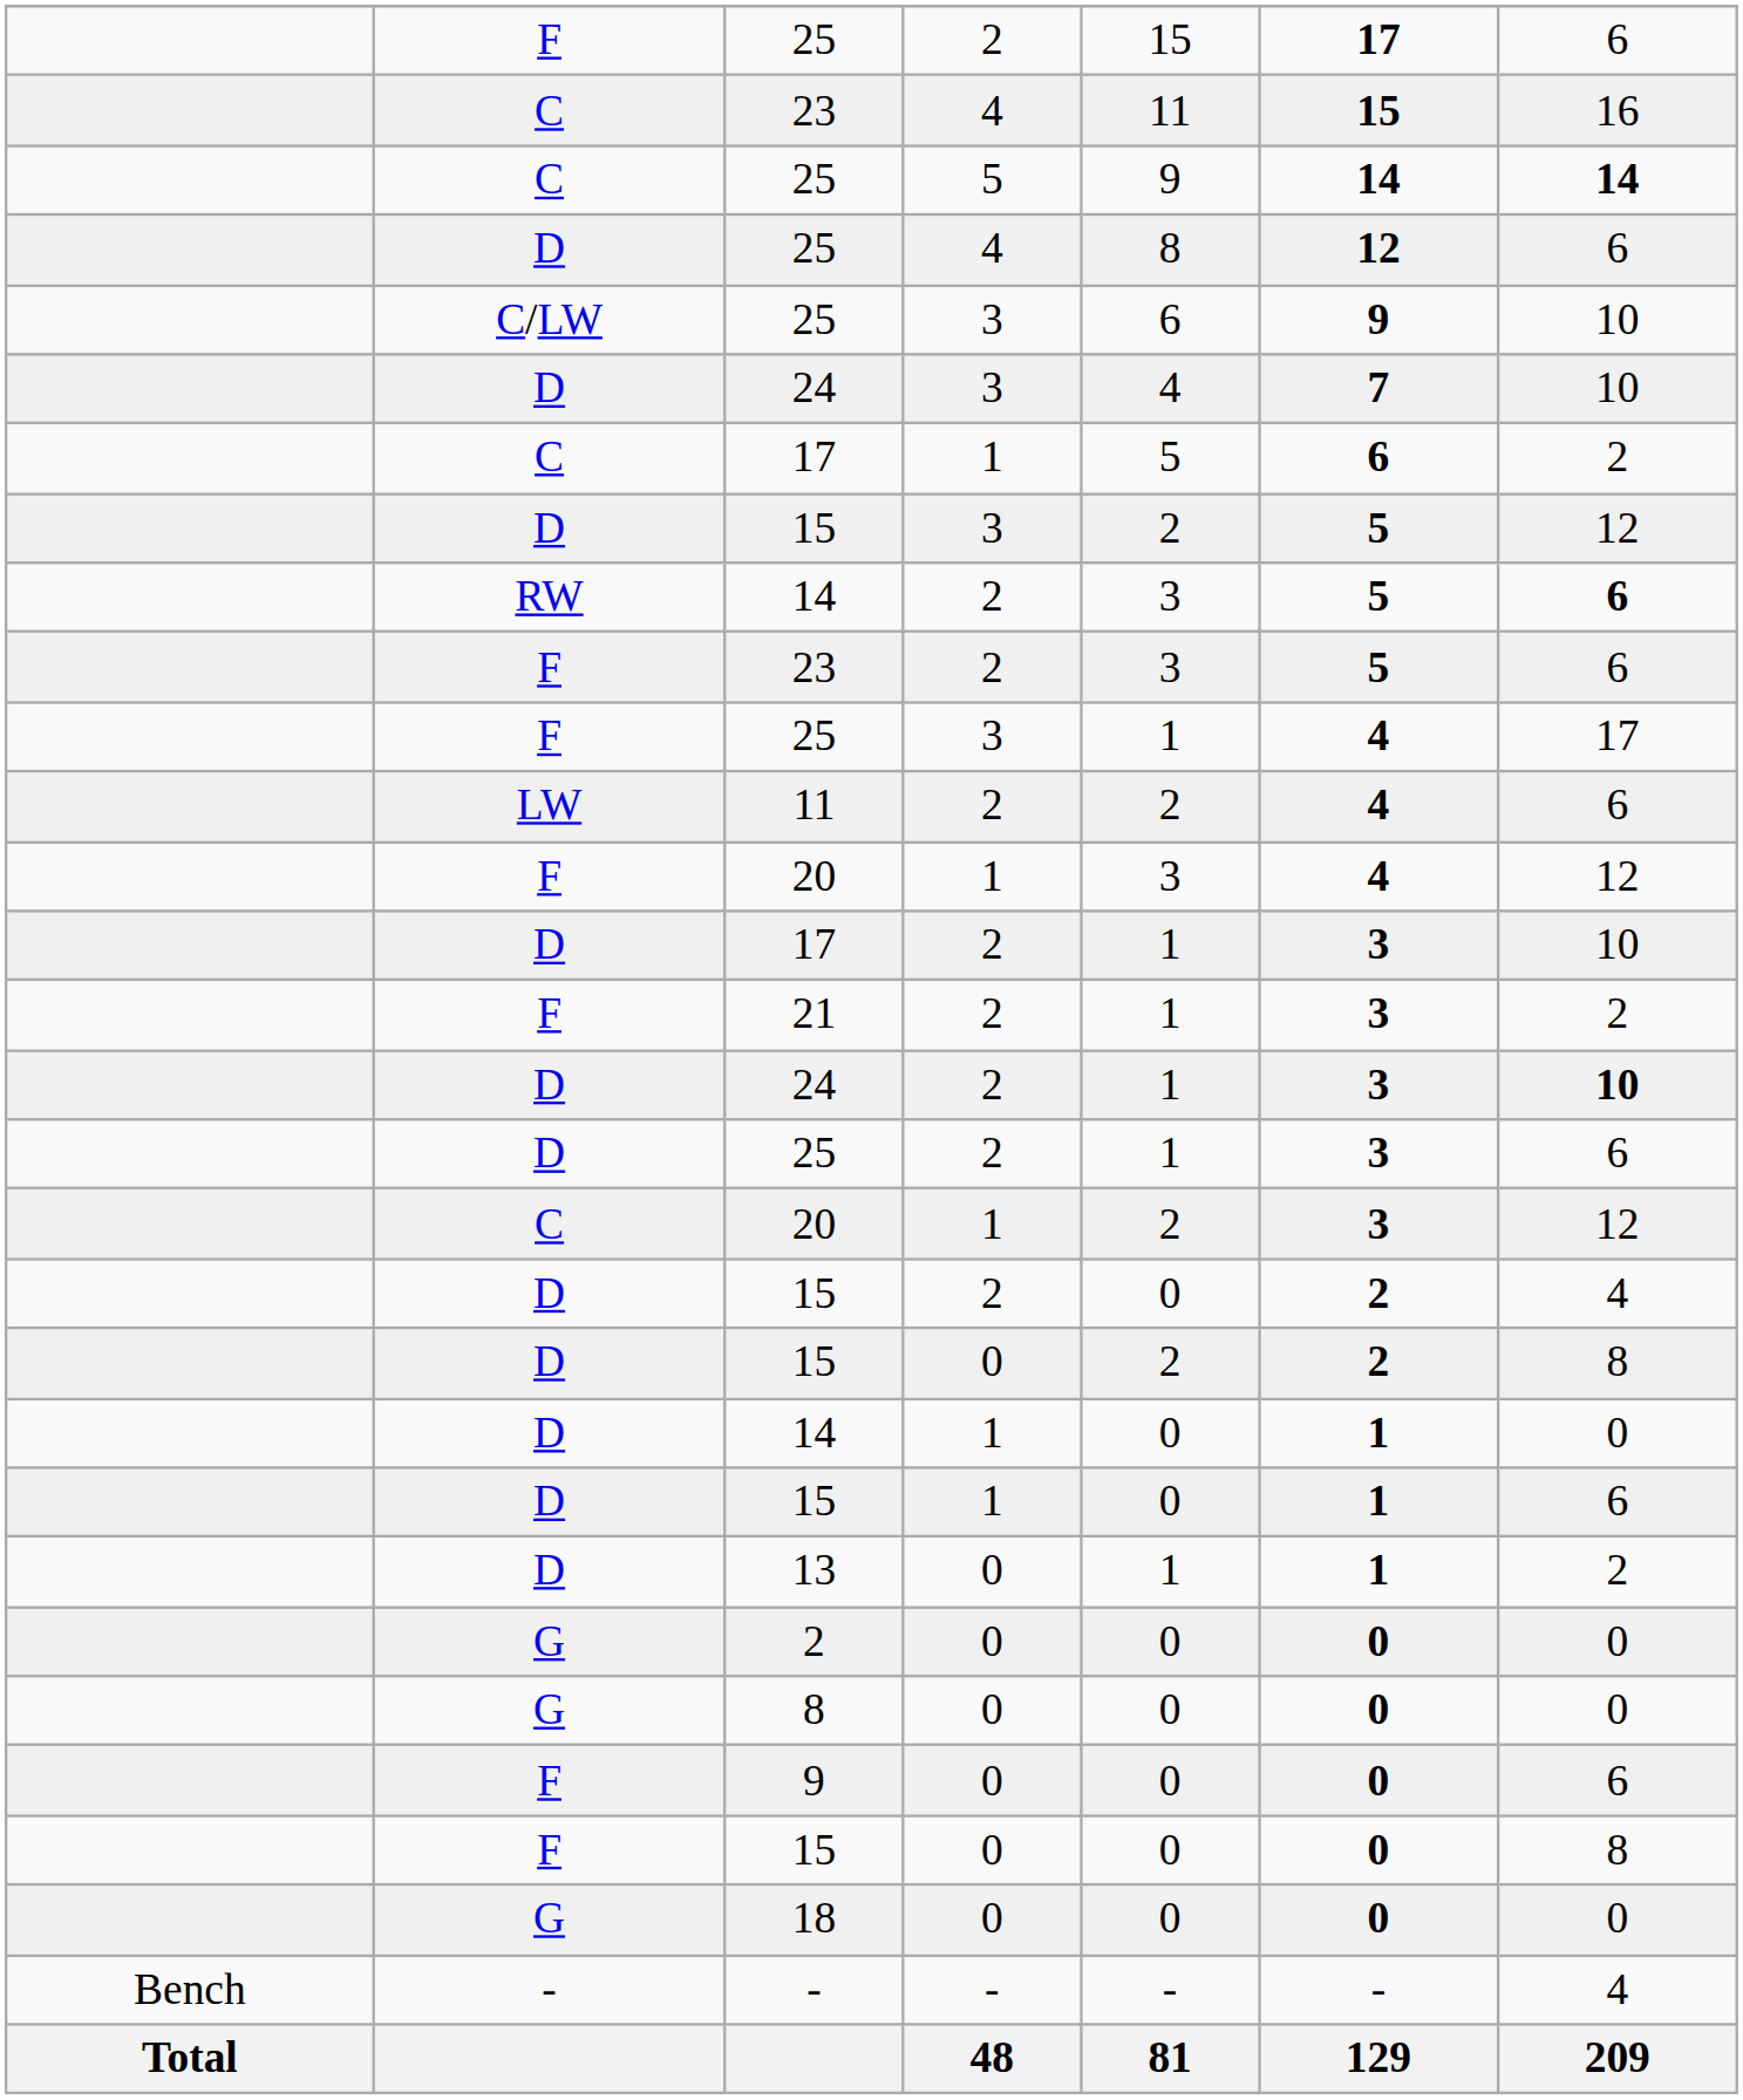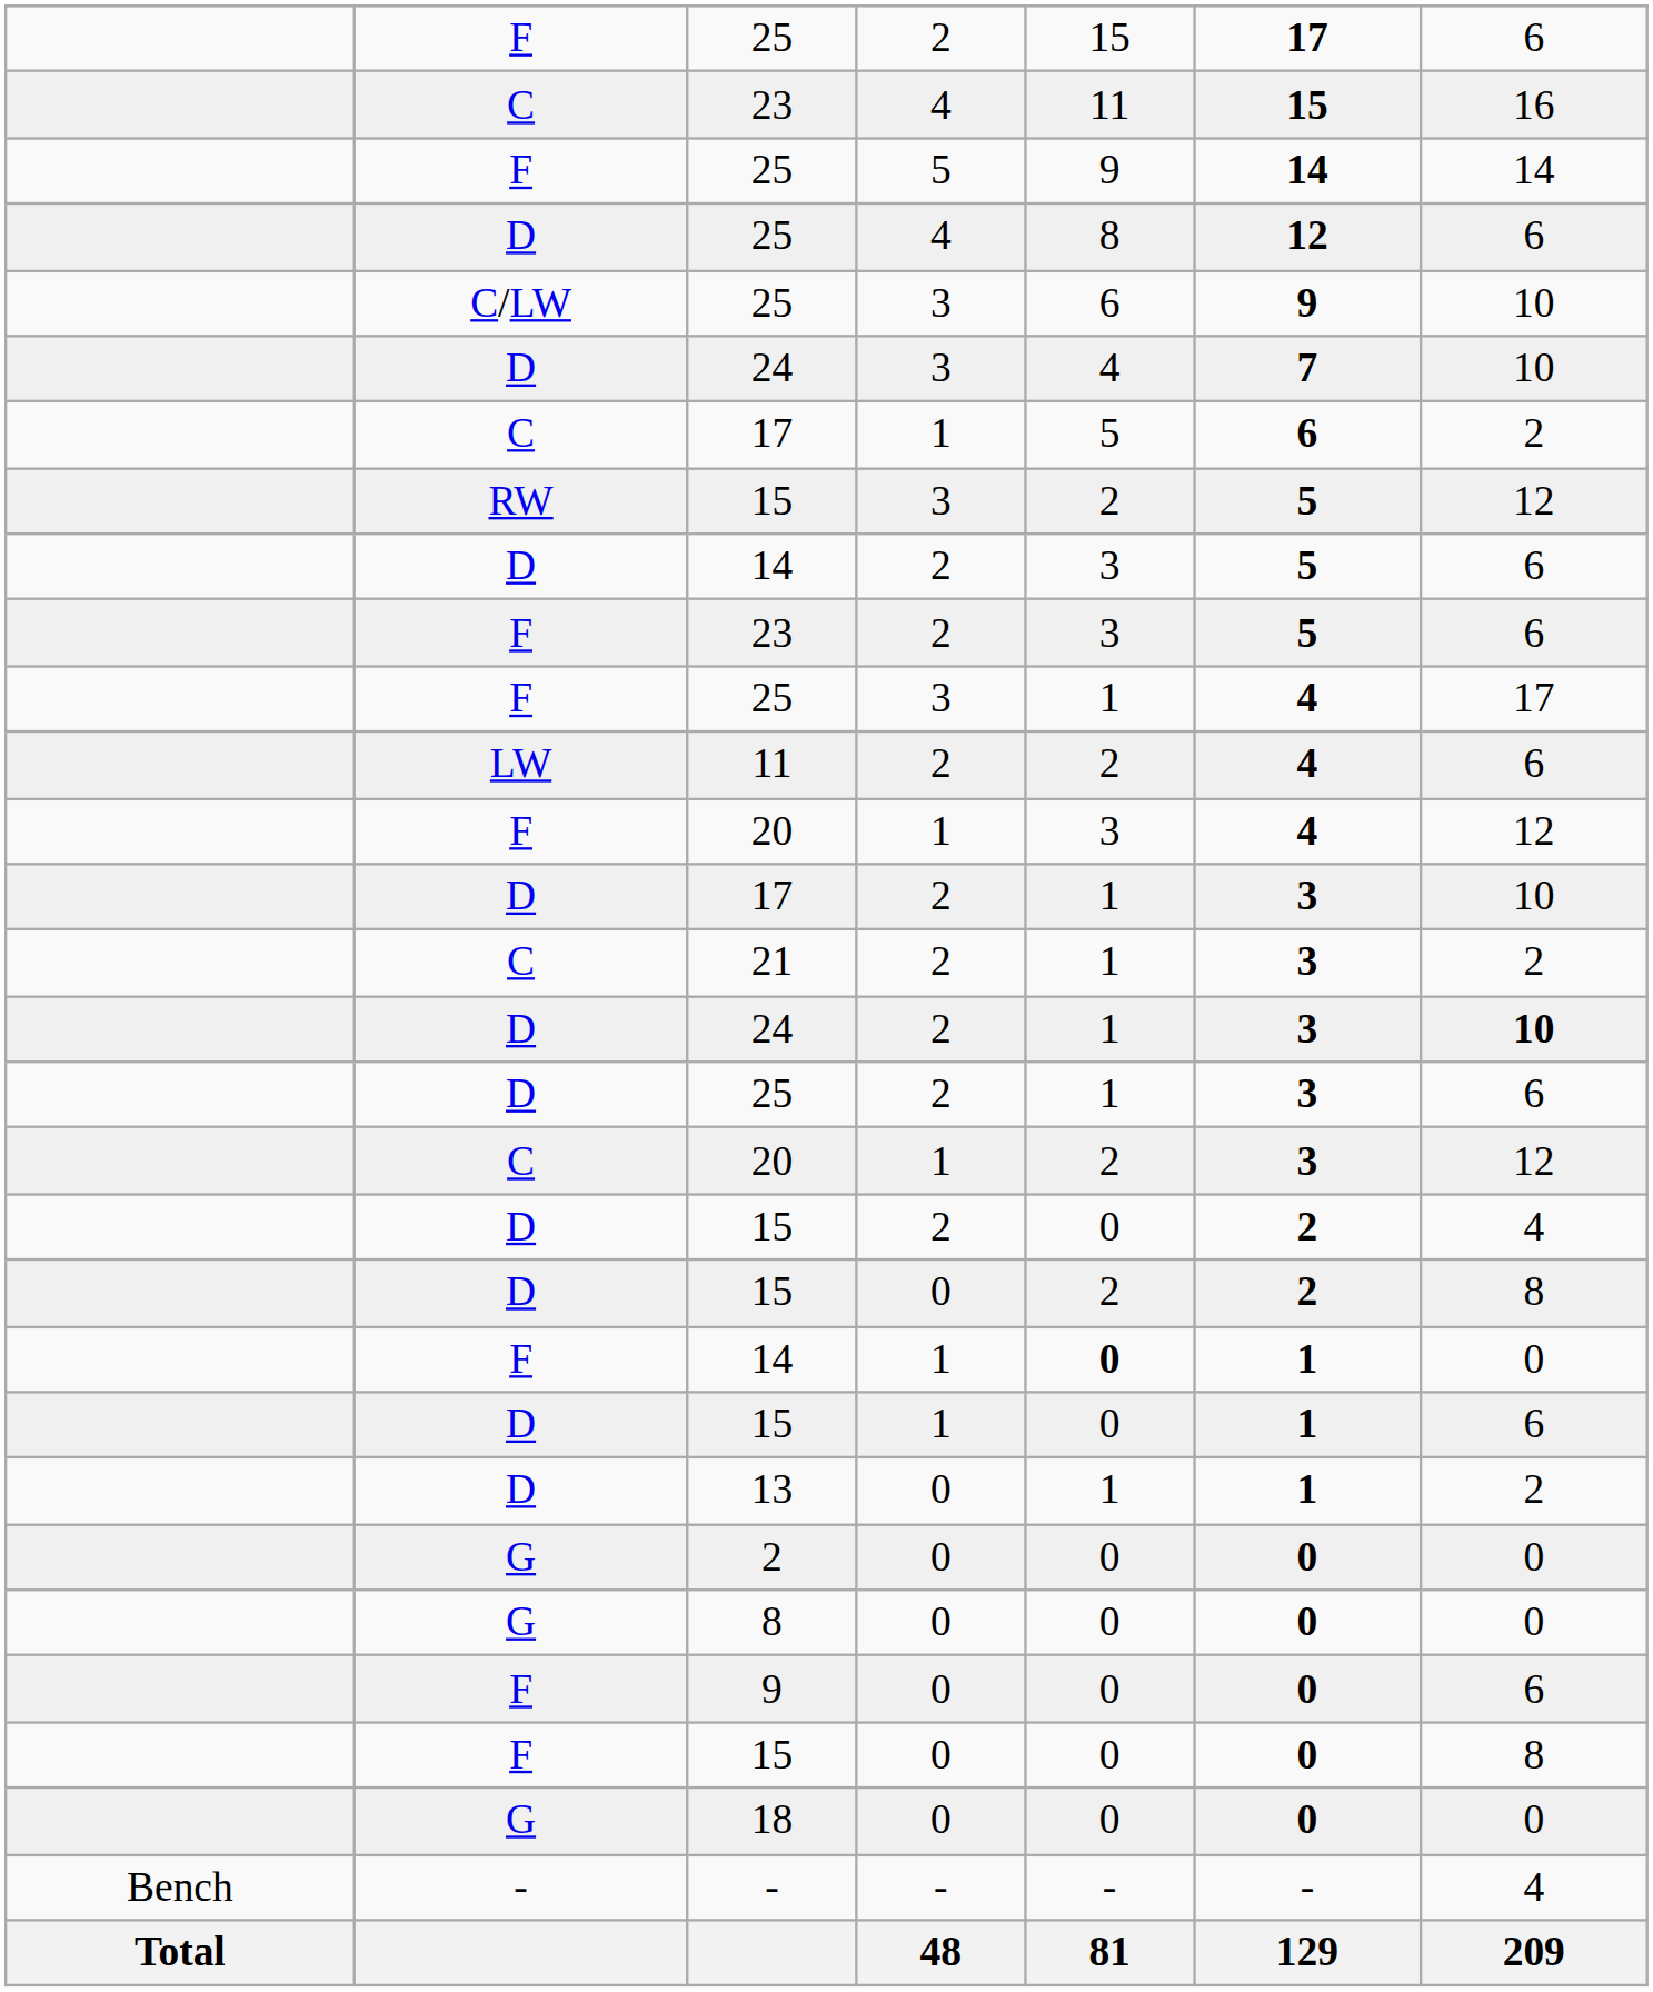25 / 5 | column 2: C -> F
25 / 5 | column 7: bold -> normal
15 / 3 | column 2: D -> RW
14 / 2 | column 2: RW -> D
14 / 2 | column 7: bold -> normal
21 | column 2: F -> C
14 / 1 | column 2: D -> F
14 / 1 | column 5: normal -> bold
